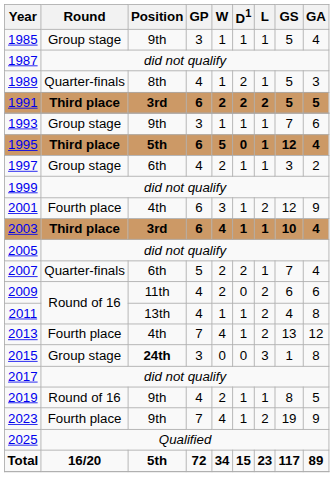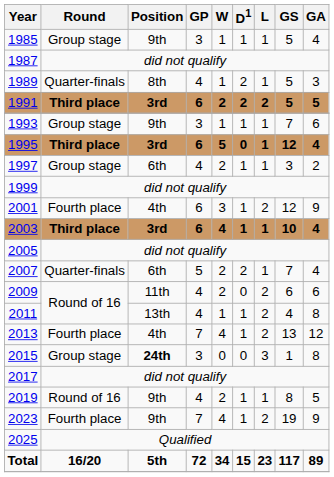1995 | Position: 5th -> 3rd
